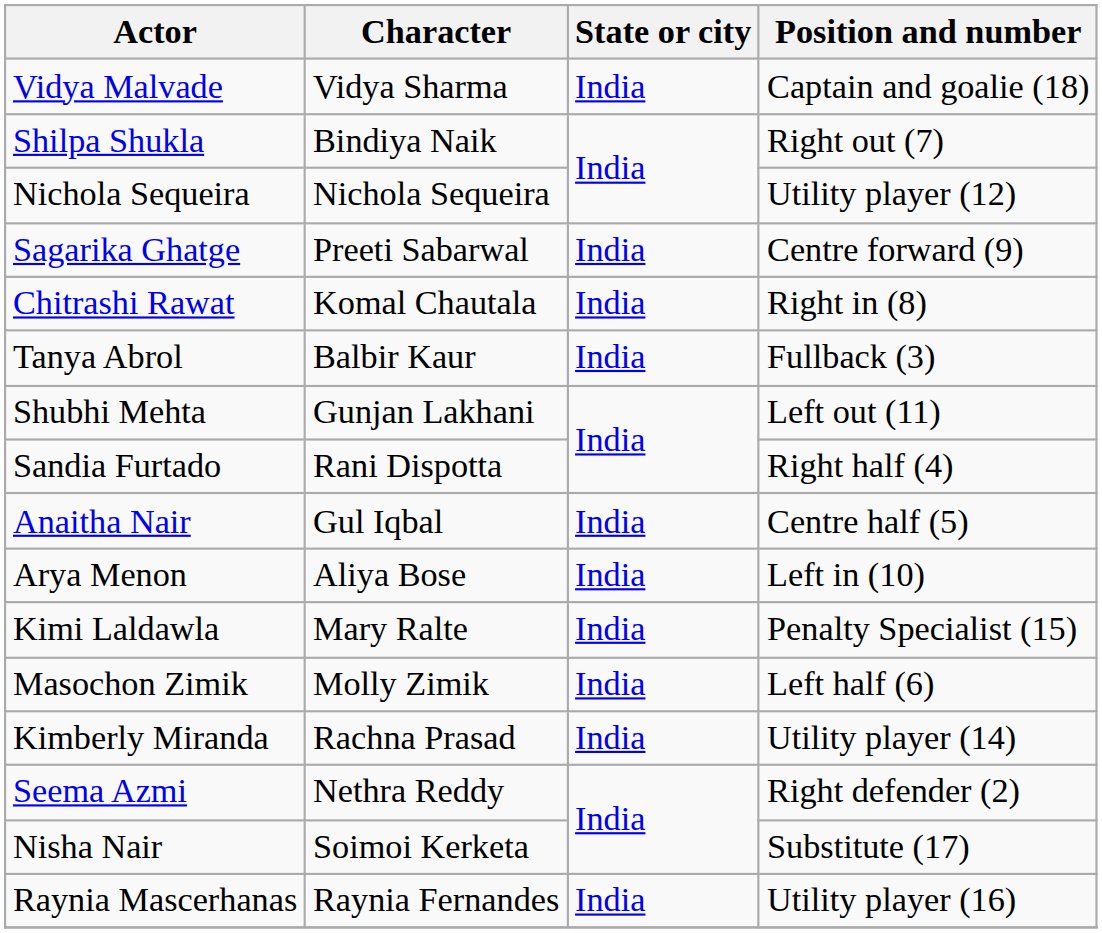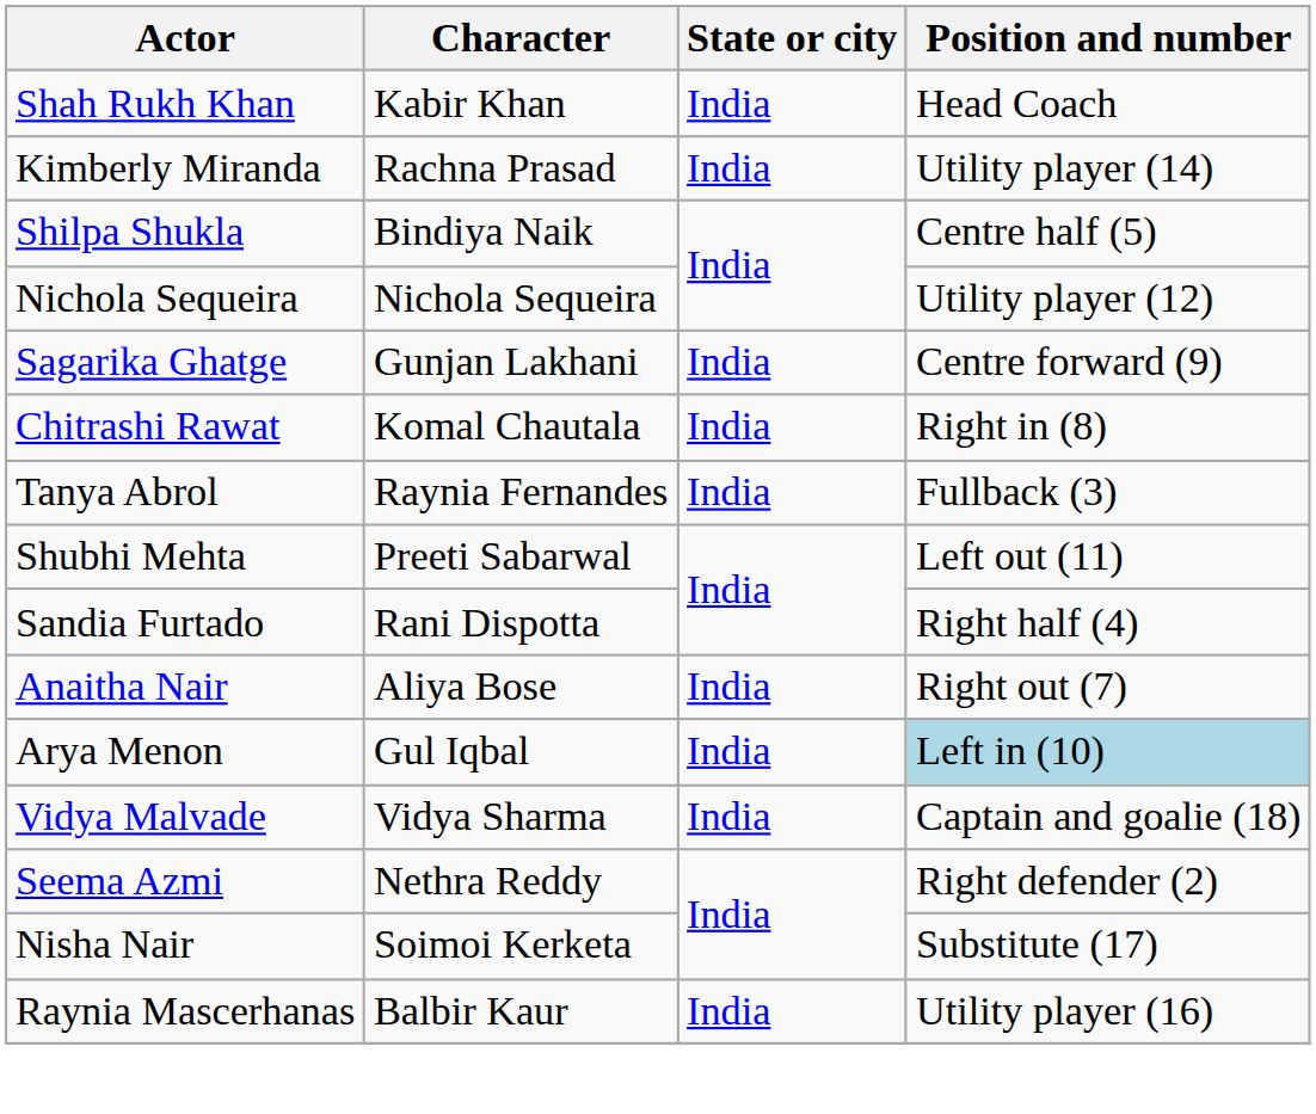+ row: Shah Rukh Khan | Kabir Khan | India | Head Coach
rows swapped: Vidya Malvade <-> Kimberly Miranda
Shilpa Shukla | Position and number: Right out (7) -> Centre half (5)
Sagarika Ghatge | Character: Preeti Sabarwal -> Gunjan Lakhani
Tanya Abrol | Character: Balbir Kaur -> Raynia Fernandes
Shubhi Mehta | Character: Gunjan Lakhani -> Preeti Sabarwal
Anaitha Nair | Character: Gul Iqbal -> Aliya Bose
Anaitha Nair | Position and number: Centre half (5) -> Right out (7)
Arya Menon | Character: Aliya Bose -> Gul Iqbal
Arya Menon | Position and number: no background -> lightblue background
- row: Kimi Laldawla | Mary Ralte | India | Penalty Specialist (15)
- row: Masochon Zimik | Molly Zimik | India | Left half (6)
Raynia Mascerhanas | Character: Raynia Fernandes -> Balbir Kaur
